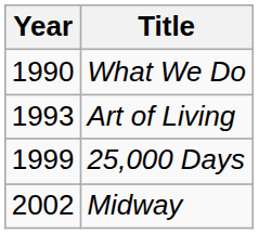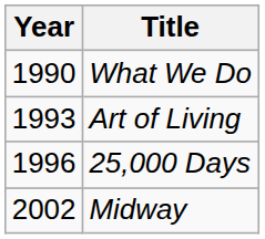25,000 Days | Year: 1999 -> 1996
